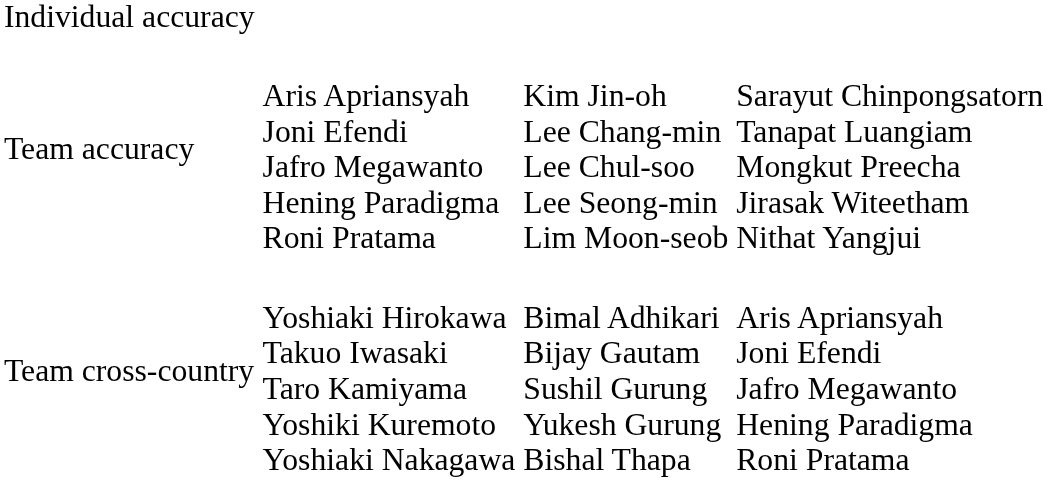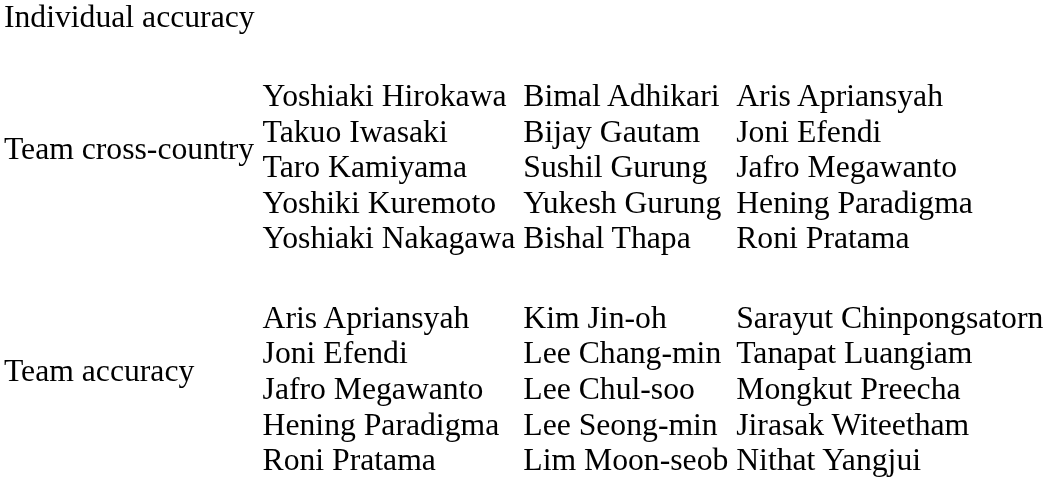rows swapped: Team accuracy <-> Team cross-country
